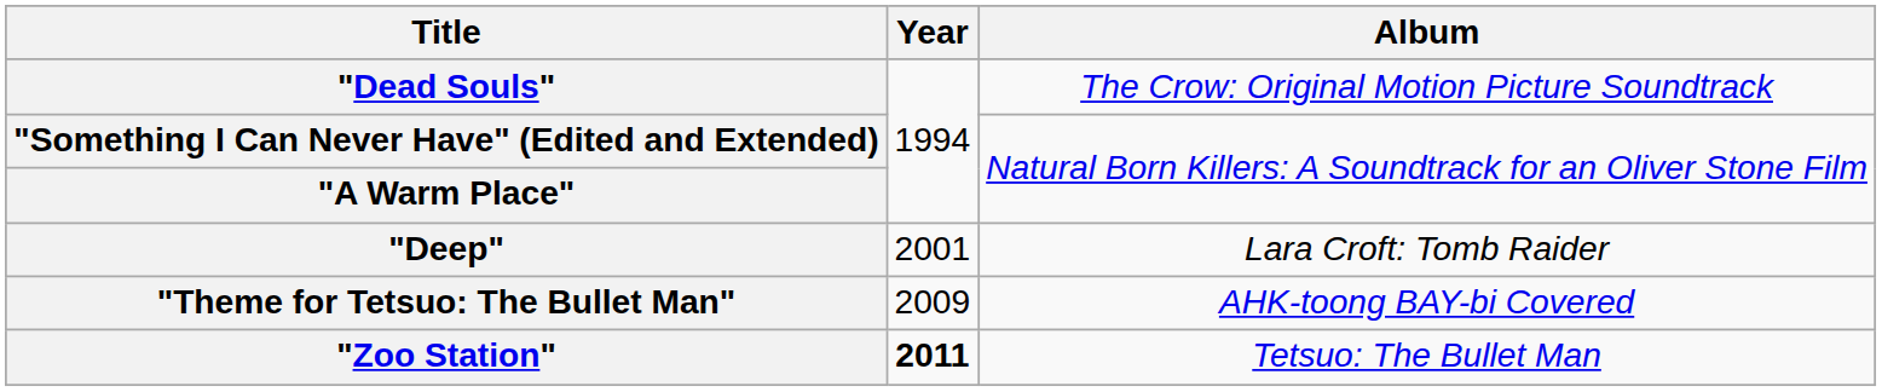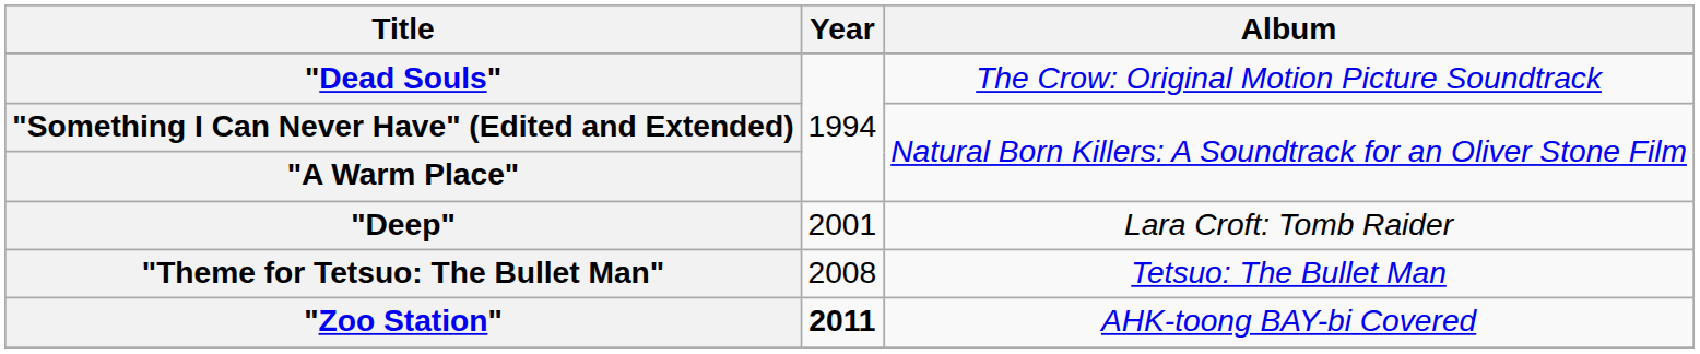"Theme for Tetsuo: The Bullet Man" | Year: 2009 -> 2008
"Theme for Tetsuo: The Bullet Man" | Album: AHK-toong BAY-bi Covered -> Tetsuo: The Bullet Man
"Zoo Station" | Album: Tetsuo: The Bullet Man -> AHK-toong BAY-bi Covered
